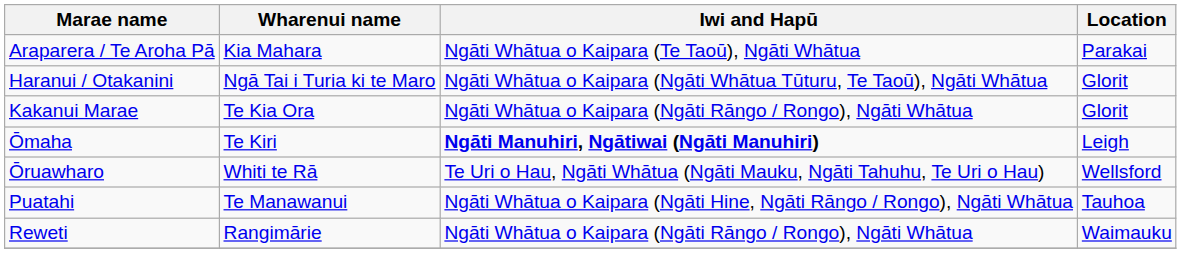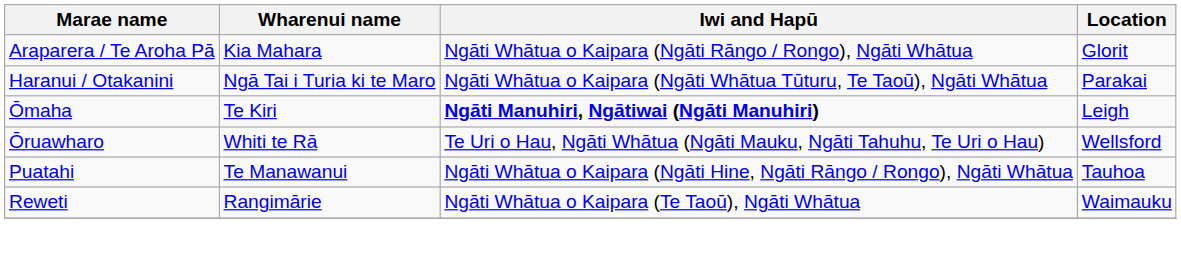Araparera / Te Aroha Pā | Iwi and Hapū: Ngāti Whātua o Kaipara (Te Taoū), Ngāti Whātua -> Ngāti Whātua o Kaipara (Ngāti Rāngo / Rongo), Ngāti Whātua
Araparera / Te Aroha Pā | Location: Parakai -> Glorit
Haranui / Otakanini | Location: Glorit -> Parakai
- row: Kakanui Marae | Te Kia Ora | Ngāti Whātua o Kaipara (Ngāti Rāngo / Rongo), Ngāti Whātua | Glorit
Reweti | Iwi and Hapū: Ngāti Whātua o Kaipara (Ngāti Rāngo / Rongo), Ngāti Whātua -> Ngāti Whātua o Kaipara (Te Taoū), Ngāti Whātua
